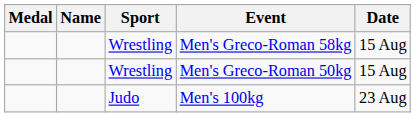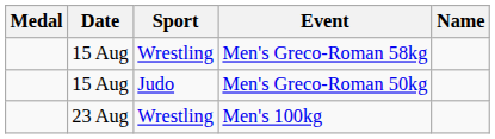columns swapped: Name <-> Date
Men's Greco-Roman 50kg | Sport: Wrestling -> Judo
Men's 100kg | Sport: Judo -> Wrestling
